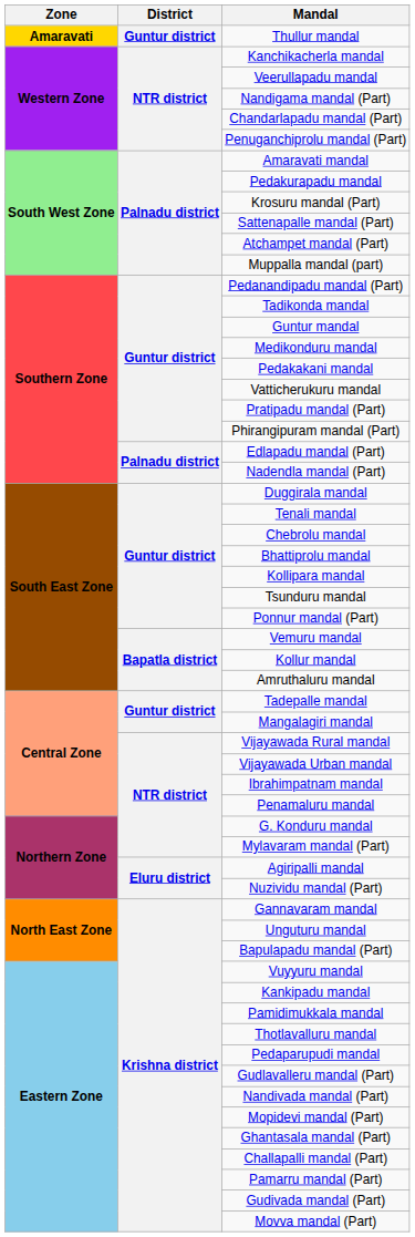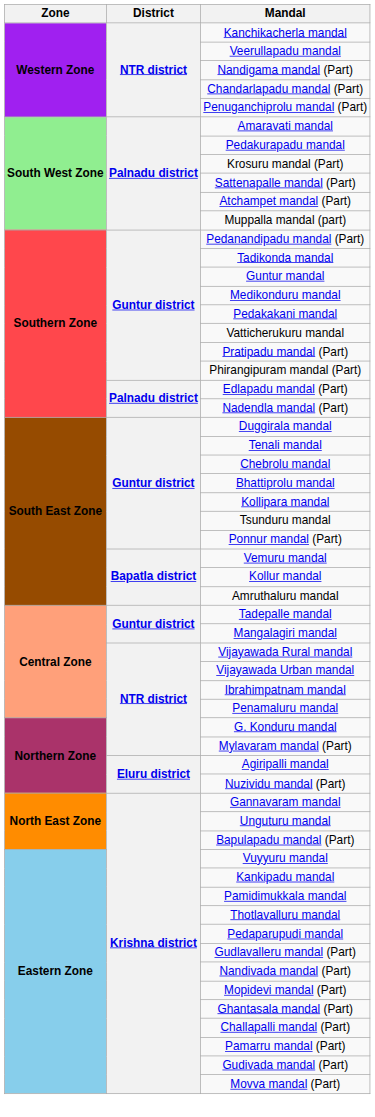- row: Amaravati | Guntur district | Thullur mandal
